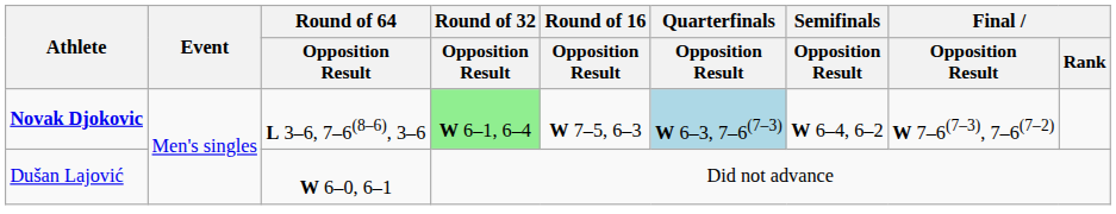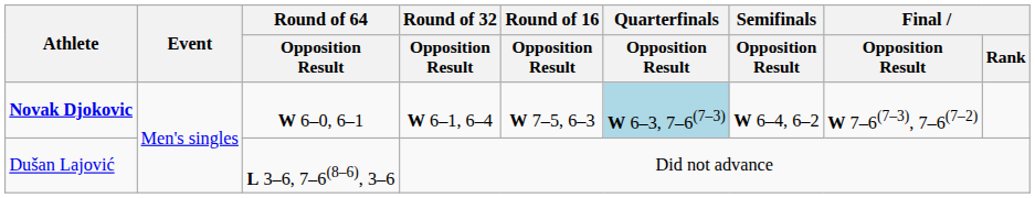Novak Djokovic | Round of 64 / Opposition Result: L 3–6, 7–6(8–6), 3–6 -> W 6–0, 6–1
Novak Djokovic | Round of 32 / Opposition Result: lightgreen background -> no background
Dušan Lajović | Round of 64 / Opposition Result: W 6–0, 6–1 -> L 3–6, 7–6(8–6), 3–6
